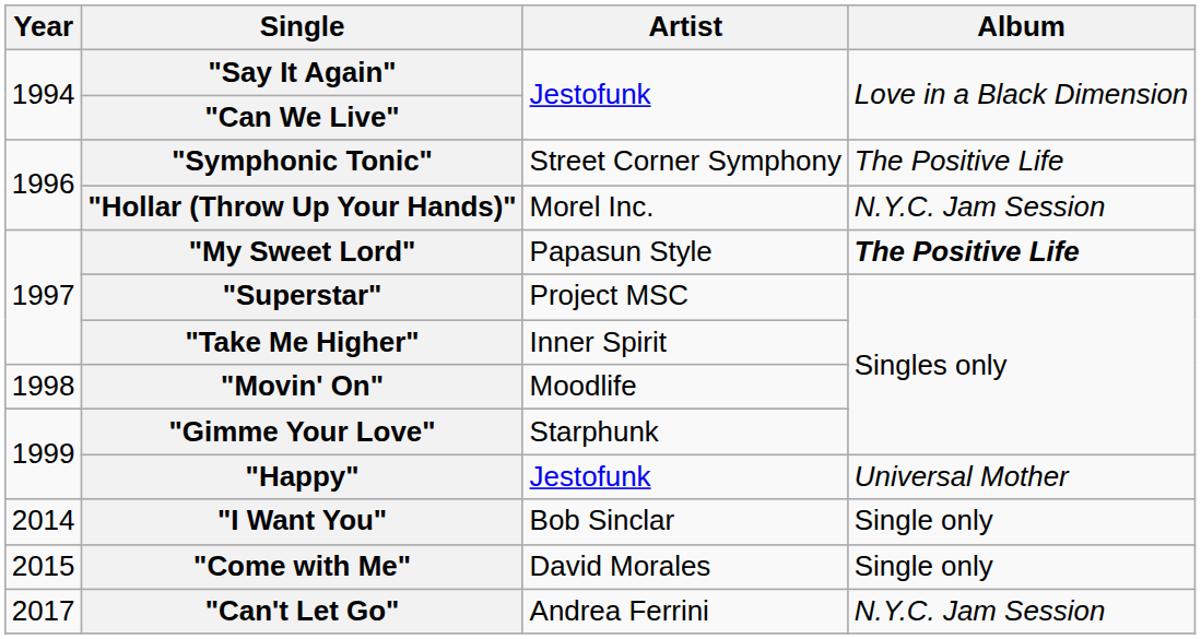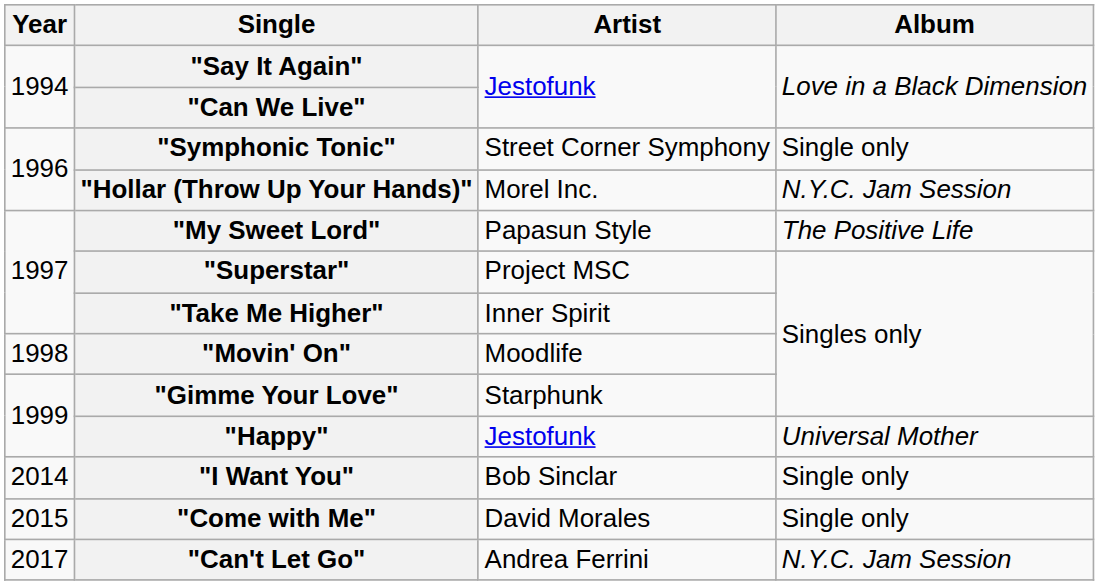"Symphonic Tonic" | Album: The Positive Life -> Single only
"My Sweet Lord" | Album: bold -> normal
